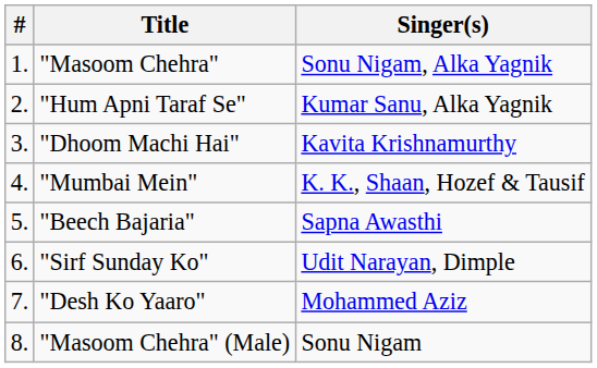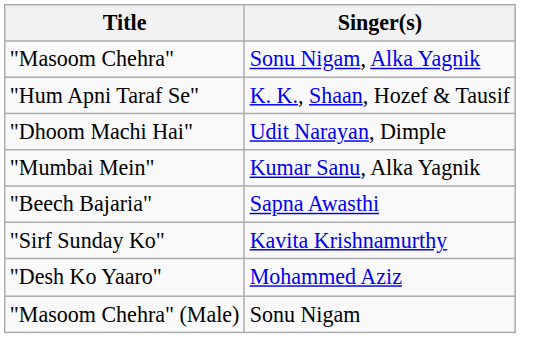- column: # | 1. | 2. | 3. | 4. | 5. | 6. | 7. | 8.
"Hum Apni Taraf Se" | Singer(s): Kumar Sanu, Alka Yagnik -> K. K., Shaan, Hozef & Tausif
"Dhoom Machi Hai" | Singer(s): Kavita Krishnamurthy -> Udit Narayan, Dimple
"Mumbai Mein" | Singer(s): K. K., Shaan, Hozef & Tausif -> Kumar Sanu, Alka Yagnik
"Sirf Sunday Ko" | Singer(s): Udit Narayan, Dimple -> Kavita Krishnamurthy
